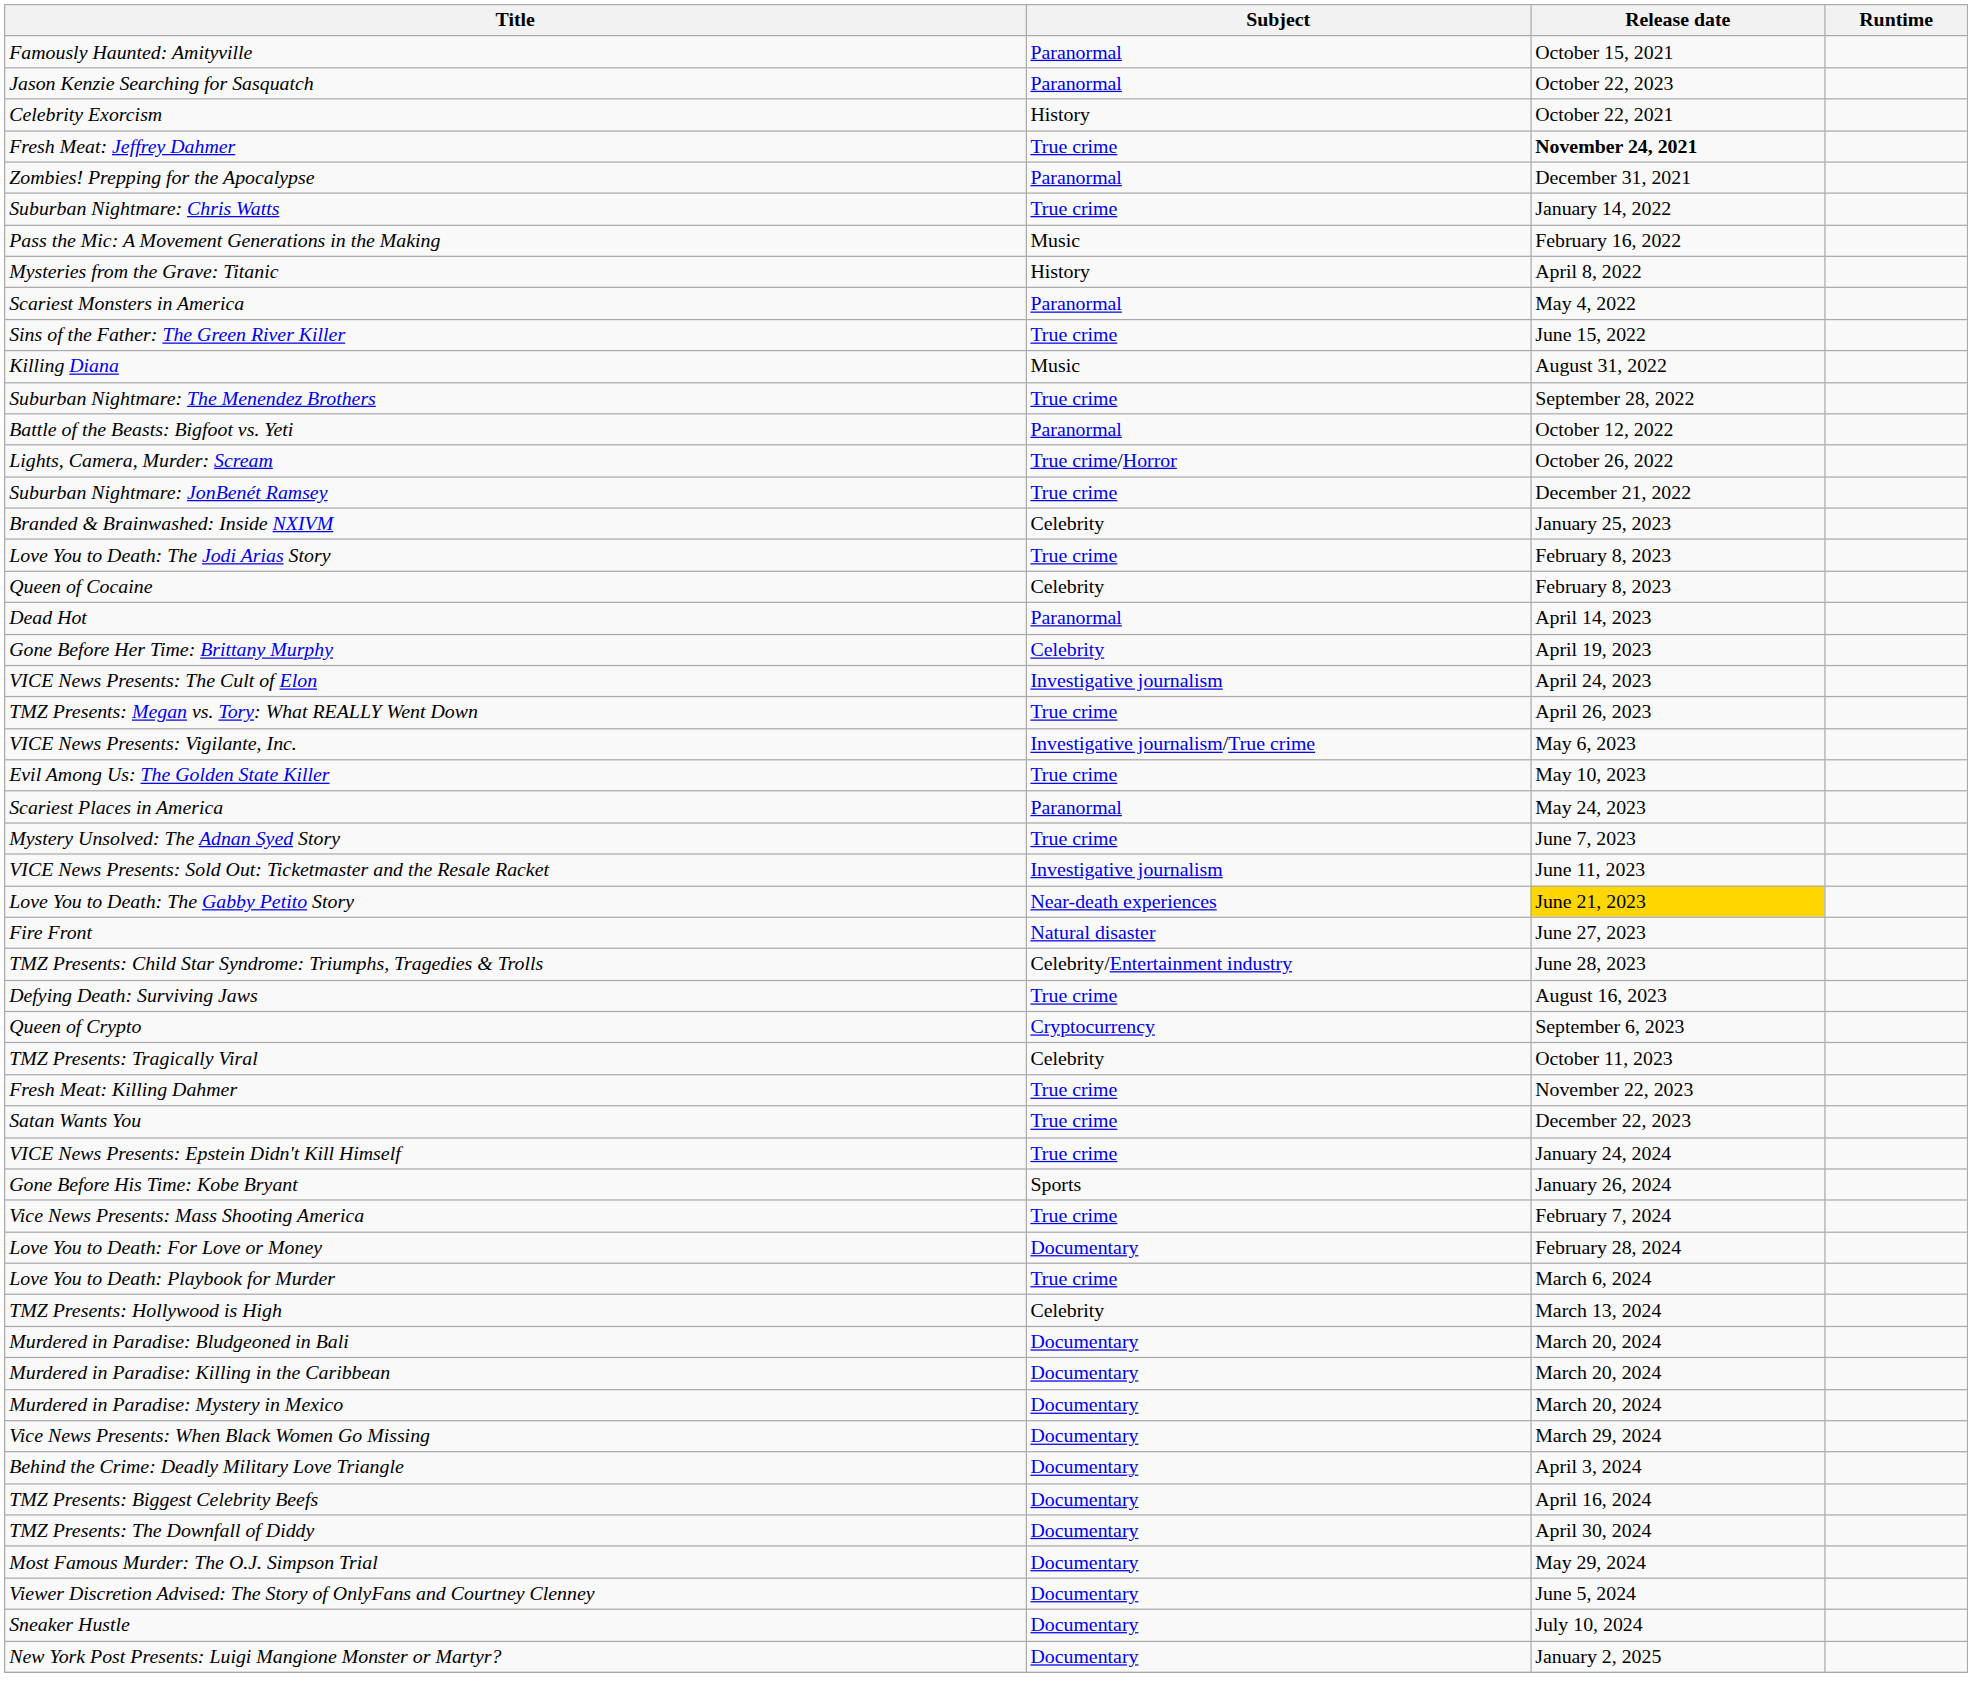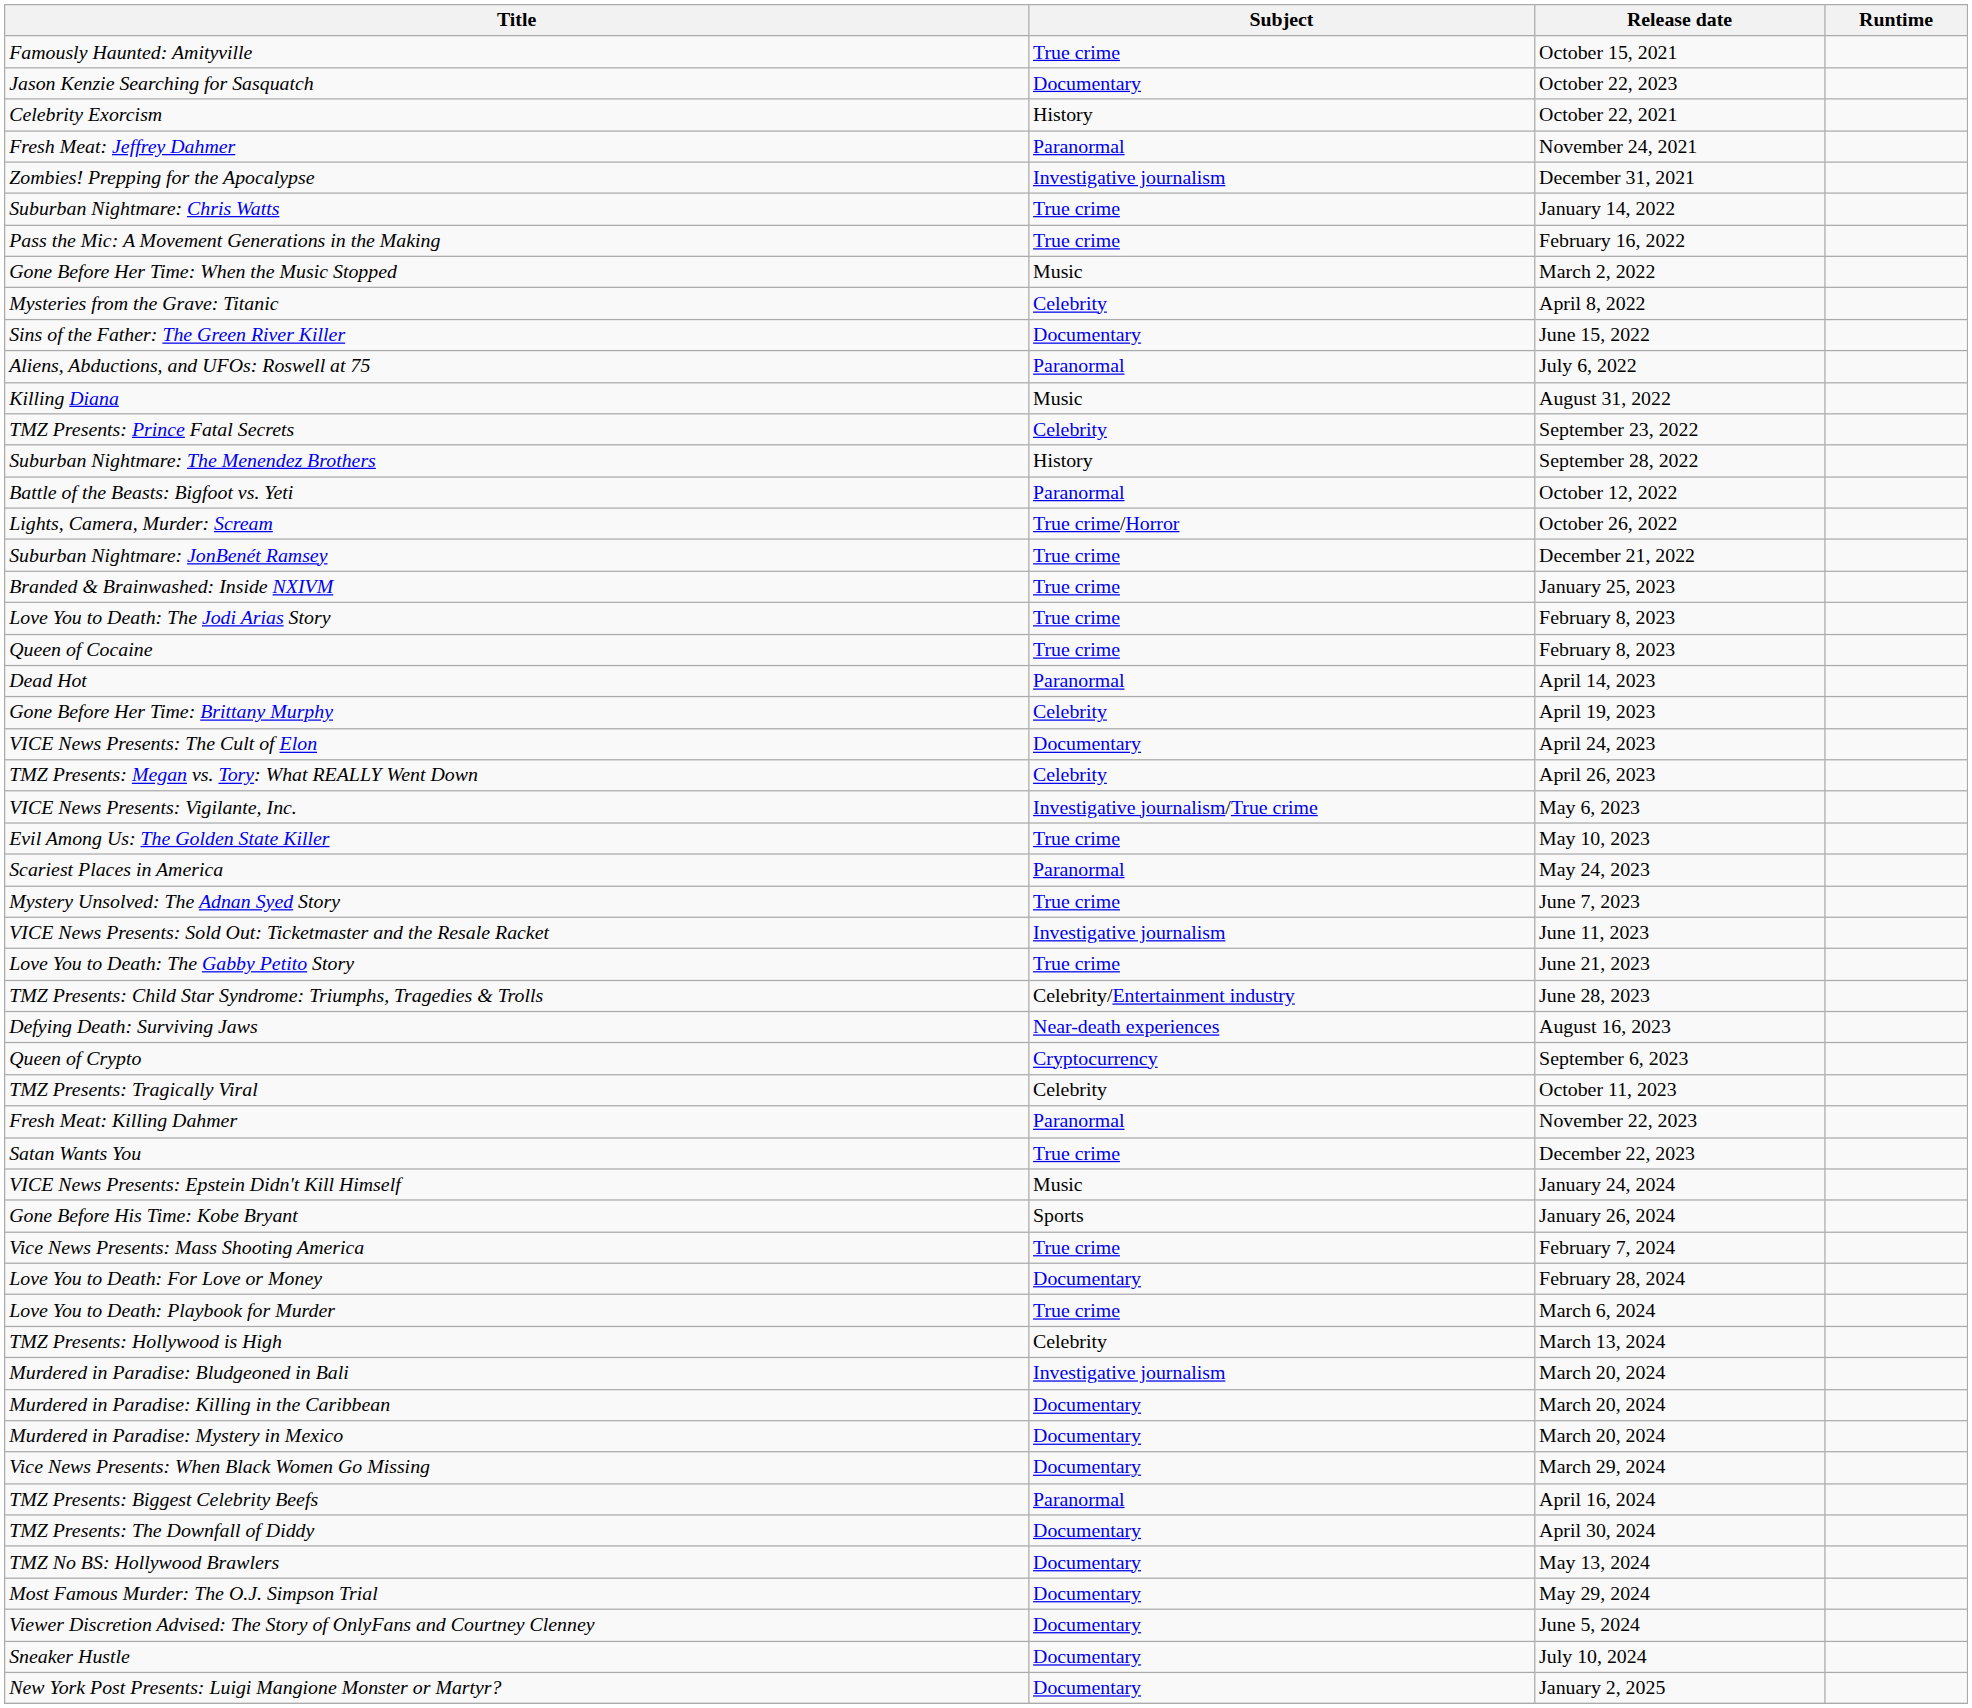Famously Haunted: Amityville | Subject: Paranormal -> True crime
Jason Kenzie Searching for Sasquatch | Subject: Paranormal -> Documentary
Fresh Meat: Jeffrey Dahmer | Subject: True crime -> Paranormal
Fresh Meat: Jeffrey Dahmer | Release date: bold -> normal
Zombies! Prepping for the Apocalypse | Subject: Paranormal -> Investigative journalism
Pass the Mic: A Movement Generations in the Making | Subject: Music -> True crime
+ row: Gone Before Her Time: When the Music Stopped | Music | March 2, 2022
Mysteries from the Grave: Titanic | Subject: History -> Celebrity
- row: Scariest Monsters in America | Paranormal | May 4, 2022
Sins of the Father: The Green River Killer | Subject: True crime -> Documentary
+ row: Aliens, Abductions, and UFOs: Roswell at 75 | Paranormal | July 6, 2022
+ row: TMZ Presents: Prince Fatal Secrets | Celebrity | September 23, 2022
Suburban Nightmare: The Menendez Brothers | Subject: True crime -> History
Branded & Brainwashed: Inside NXIVM | Subject: Celebrity -> True crime
Queen of Cocaine | Subject: Celebrity -> True crime
VICE News Presents: The Cult of Elon | Subject: Investigative journalism -> Documentary
TMZ Presents: Megan vs. Tory: What REALLY Went Down | Subject: True crime -> Celebrity
Love You to Death: The Gabby Petito Story | Subject: Near-death experiences -> True crime
Love You to Death: The Gabby Petito Story | Release date: gold background -> no background
- row: Fire Front | Natural disaster | June 27, 2023
Defying Death: Surviving Jaws | Subject: True crime -> Near-death experiences
Fresh Meat: Killing Dahmer | Subject: True crime -> Paranormal
VICE News Presents: Epstein Didn't Kill Himself | Subject: True crime -> Music
Murdered in Paradise: Bludgeoned in Bali | Subject: Documentary -> Investigative journalism
- row: Behind the Crime: Deadly Military Love Triangle | Documentary | April 3, 2024
TMZ Presents: Biggest Celebrity Beefs | Subject: Documentary -> Paranormal
+ row: TMZ No BS: Hollywood Brawlers | Documentary | May 13, 2024
